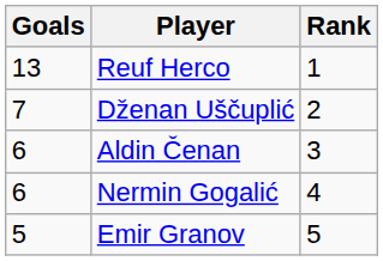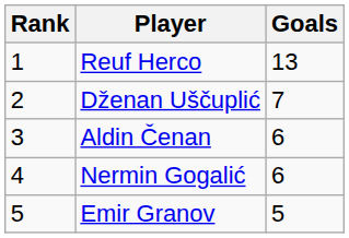columns swapped: Rank <-> Goals
